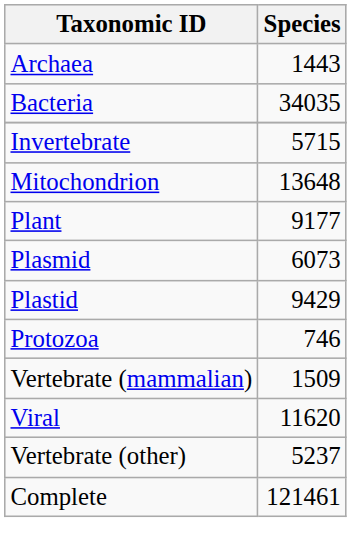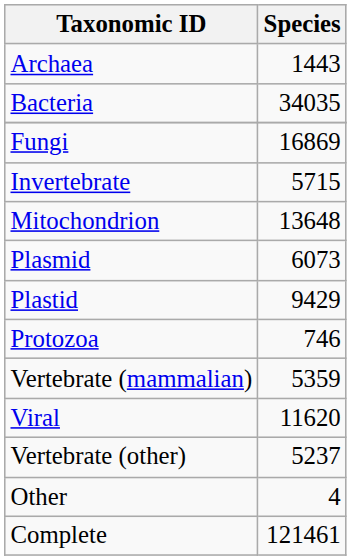+ row: Fungi | 16869
- row: Plant | 9177
Vertebrate (mammalian) | Species: 1509 -> 5359
+ row: Other | 4
